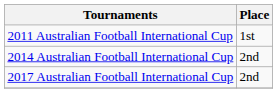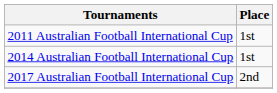2014 Australian Football International Cup | Place: 2nd -> 1st
